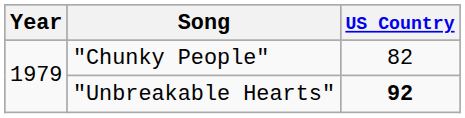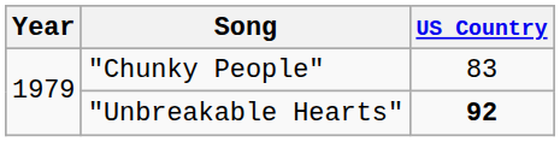"Chunky People" | US Country: 82 -> 83
